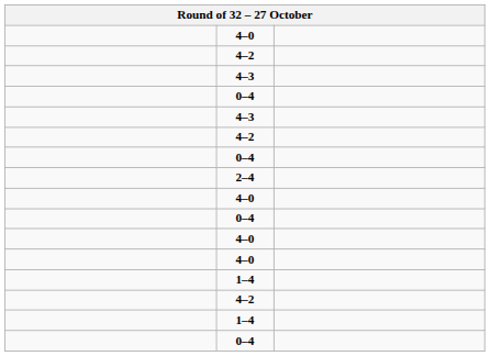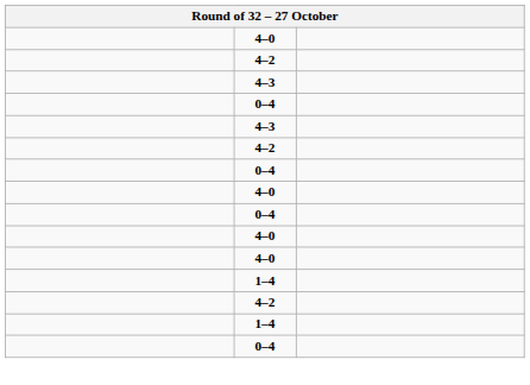- row: 2–4
